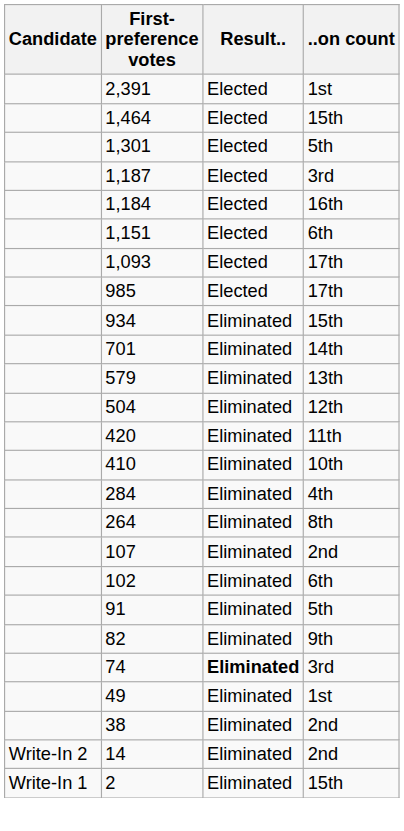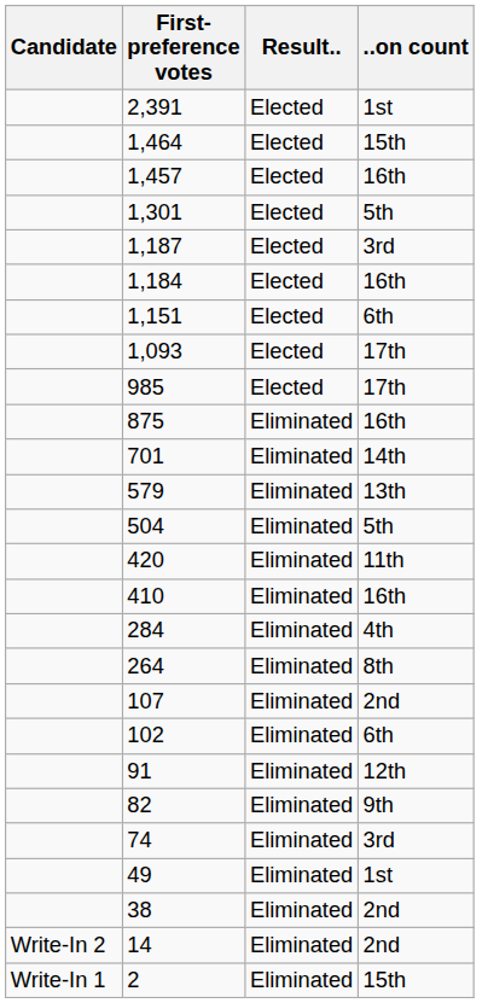+ row: 1,457 | Elected | 16th
- row: 934 | Eliminated | 15th
+ row: 875 | Eliminated | 16th
504 | ..on count: 12th -> 5th
410 | ..on count: 10th -> 16th
91 | ..on count: 5th -> 12th
74 | Result..: bold -> normal
